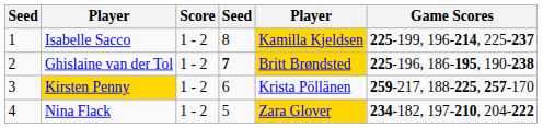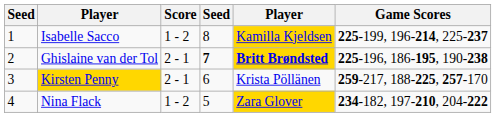Ghislaine van der Tol | Score: 1 - 2 -> 2 - 1
Ghislaine van der Tol | column 5: normal -> bold
Kirsten Penny | Score: 1 - 2 -> 2 - 1
